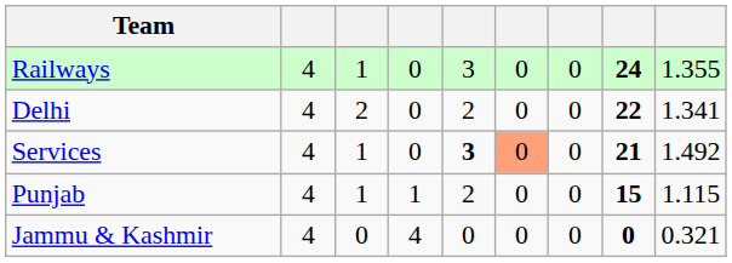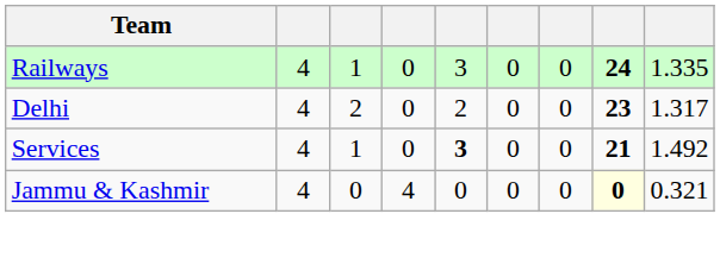Railways | column 9: 1.355 -> 1.335
Delhi | column 8: 22 -> 23
Delhi | column 9: 1.341 -> 1.317
Services | column 6: lightsalmon background -> no background
- row: Punjab | 4 | 1 | 1 | 2 | 0 | 0 | 15 | 1.115
Jammu & Kashmir | column 8: no background -> lightyellow background
